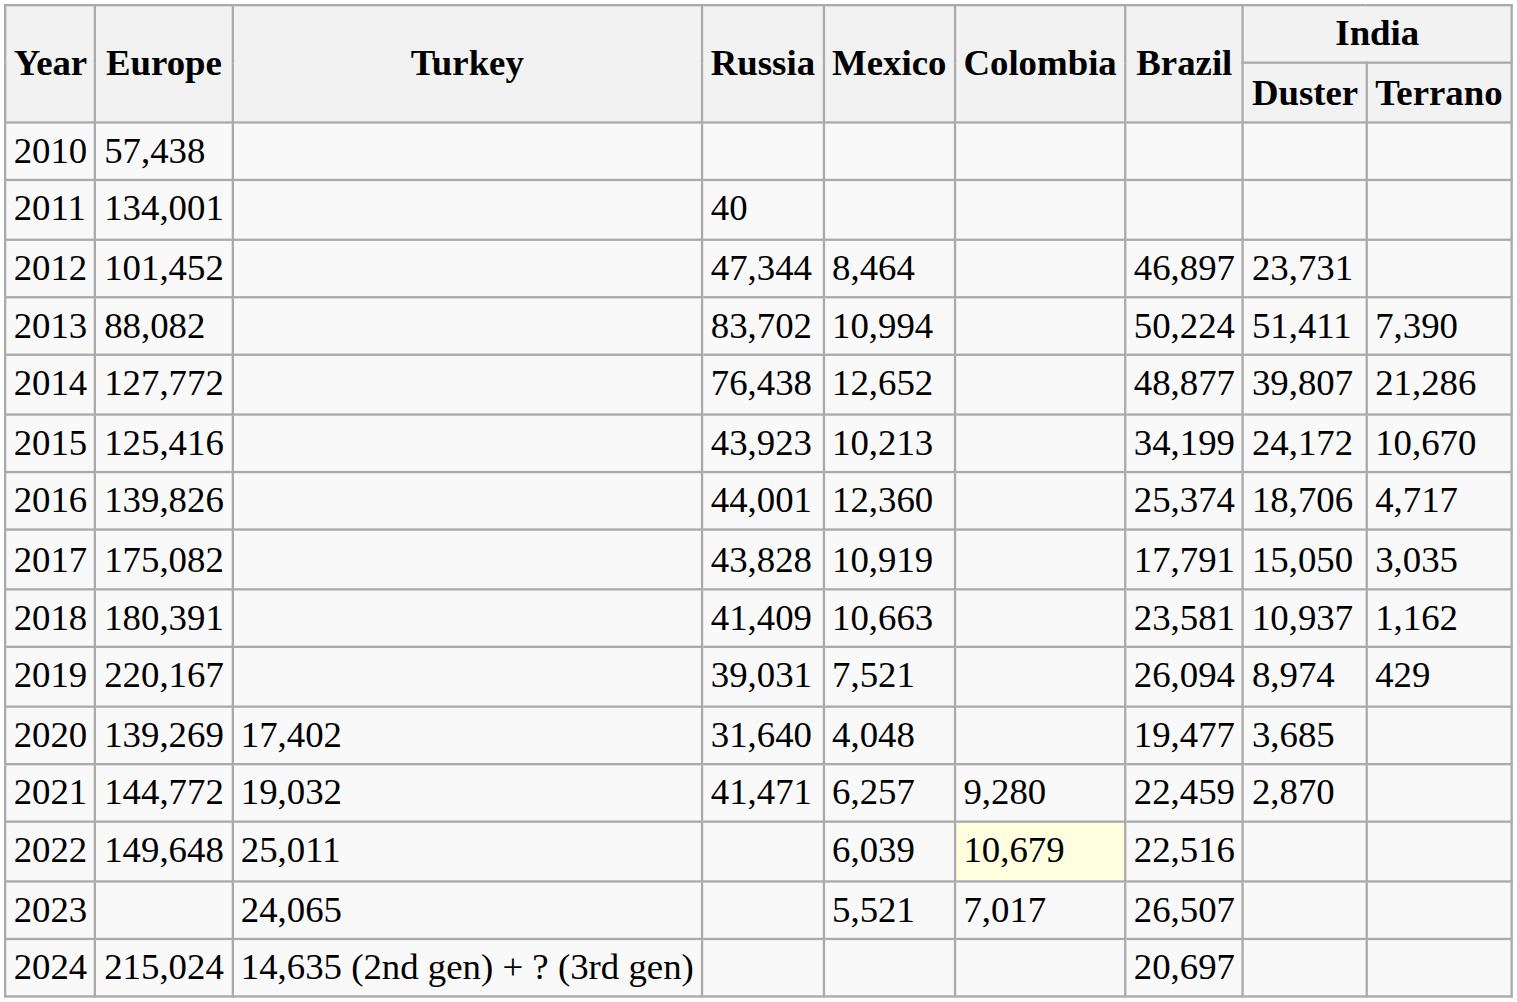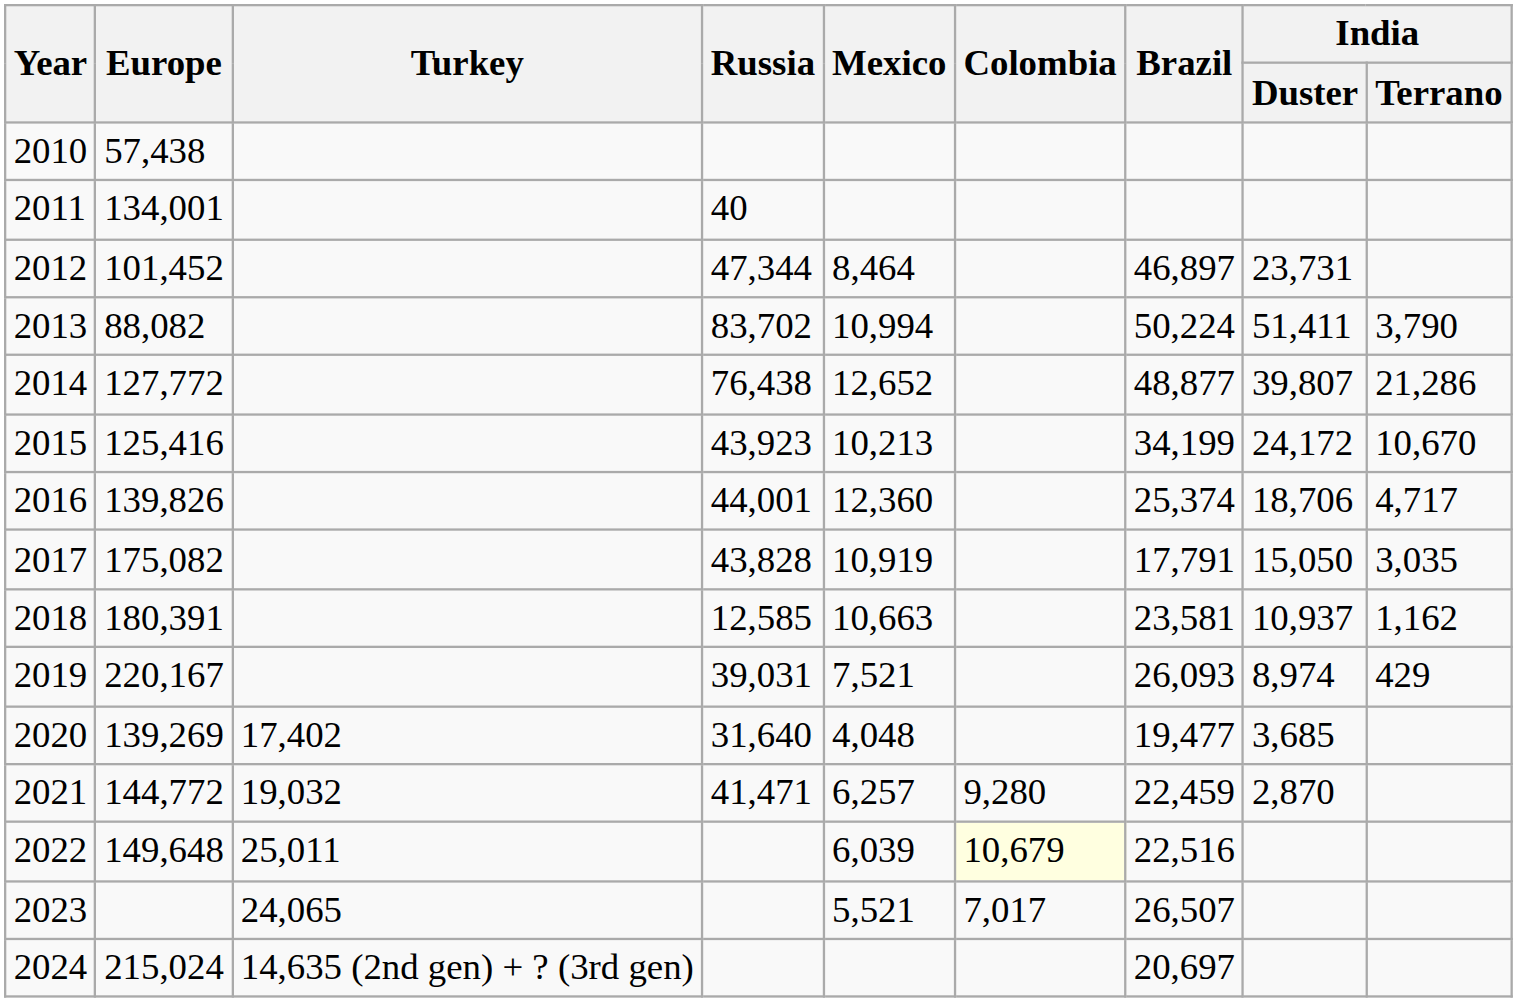2013 | India / Terrano: 7,390 -> 3,790
2018 | Russia: 41,409 -> 12,585
2019 | Brazil: 26,094 -> 26,093
